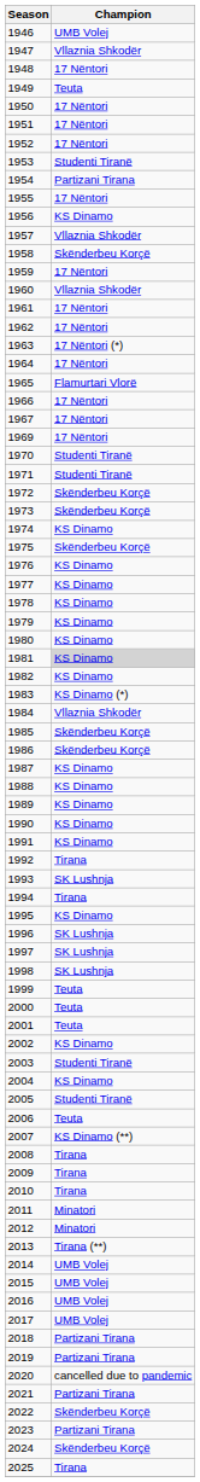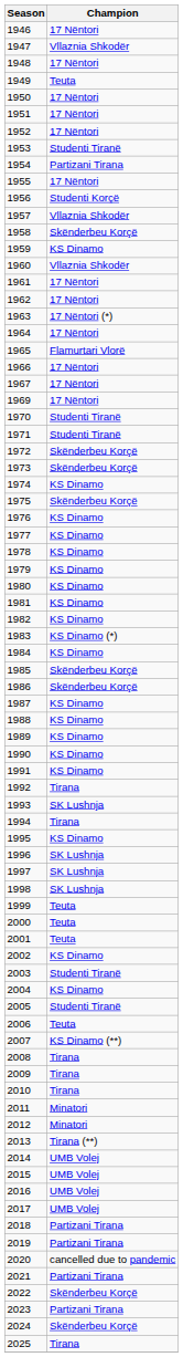1946 | Champion: UMB Volej -> 17 Nëntori
1956 | Champion: KS Dinamo -> Studenti Korçë
1959 | Champion: 17 Nëntori -> KS Dinamo
1981 | Champion: lightgrey background -> no background
1984 | Champion: Vllaznia Shkodër -> KS Dinamo
